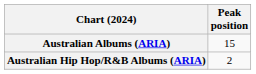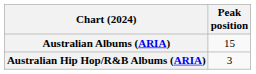Australian Hip Hop/R&B Albums (ARIA) | Peak position: 2 -> 3
